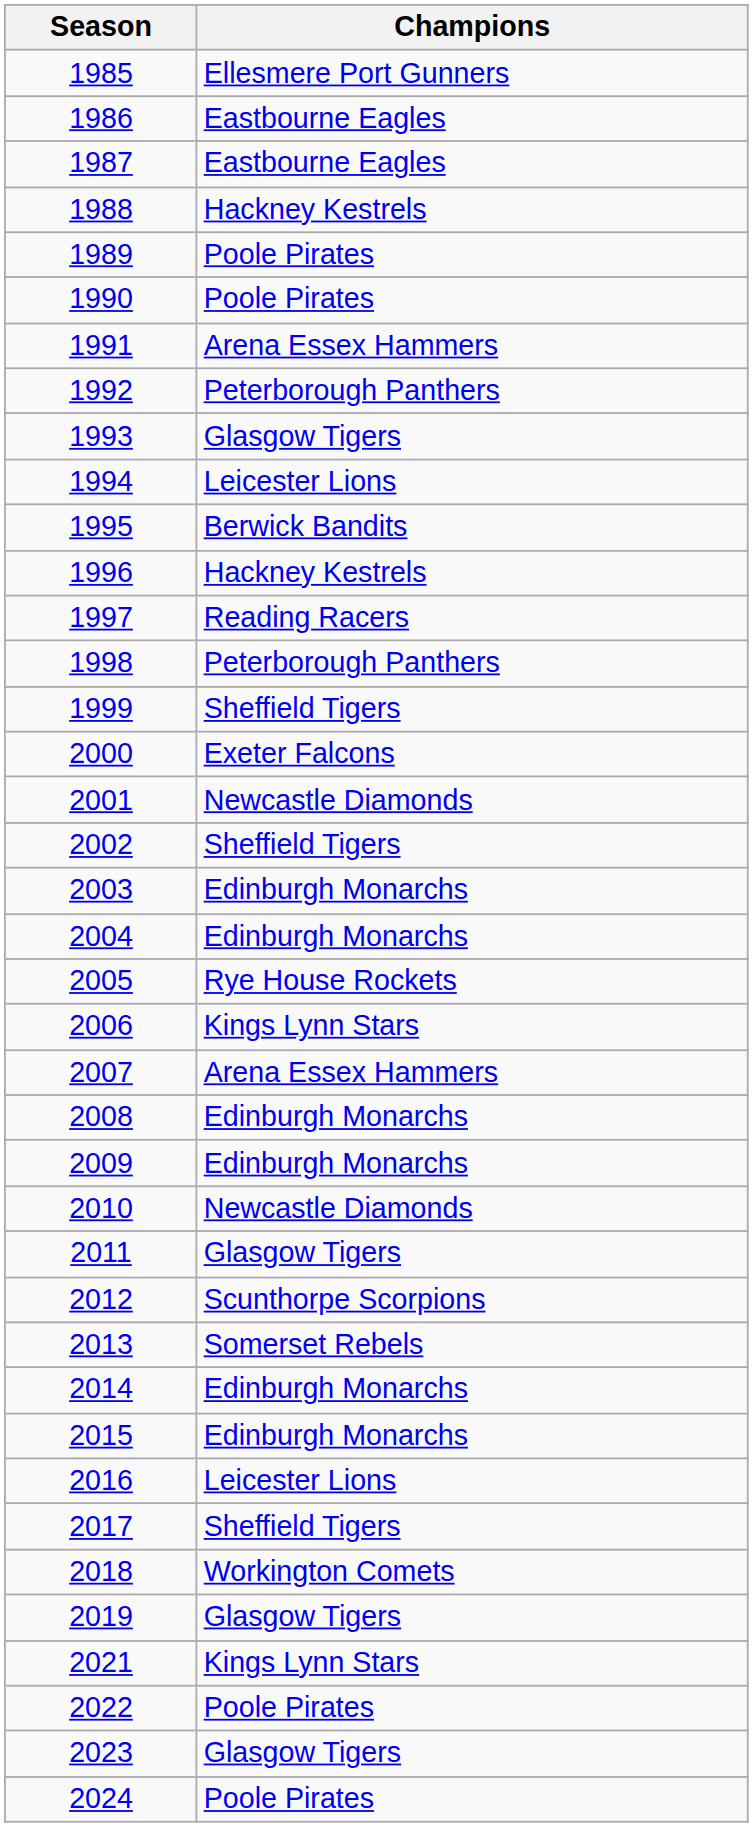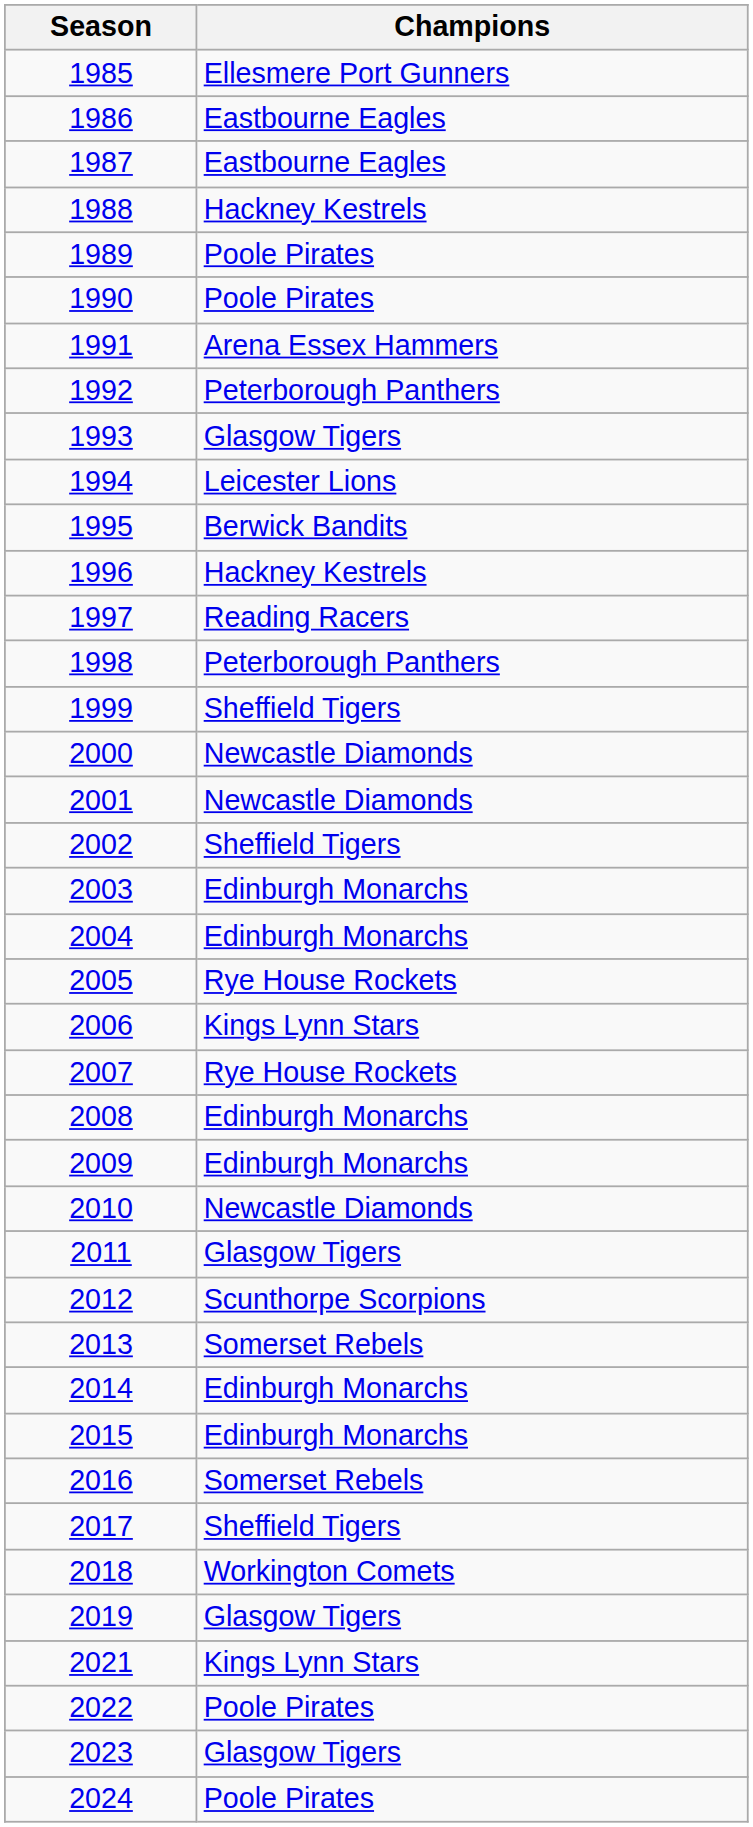2000 | Champions: Exeter Falcons -> Newcastle Diamonds
2007 | Champions: Arena Essex Hammers -> Rye House Rockets
2016 | Champions: Leicester Lions -> Somerset Rebels
